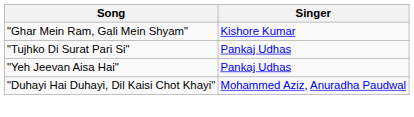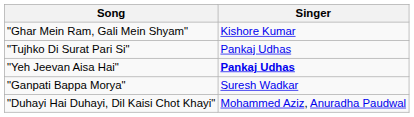"Yeh Jeevan Aisa Hai" | Singer: normal -> bold
+ row: "Ganpati Bappa Morya" | Suresh Wadkar
